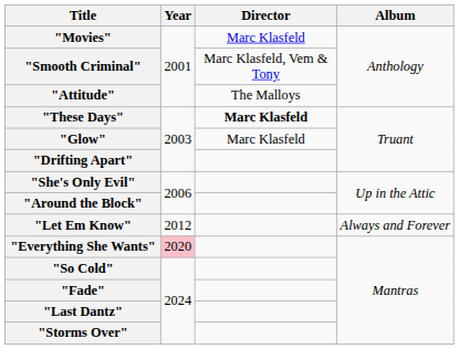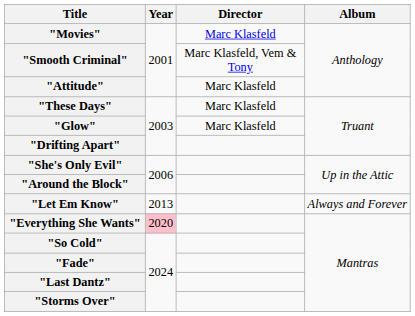"Attitude" | Director: The Malloys -> Marc Klasfeld
"These Days" | Director: bold -> normal
"Let Em Know" | Year: 2012 -> 2013
